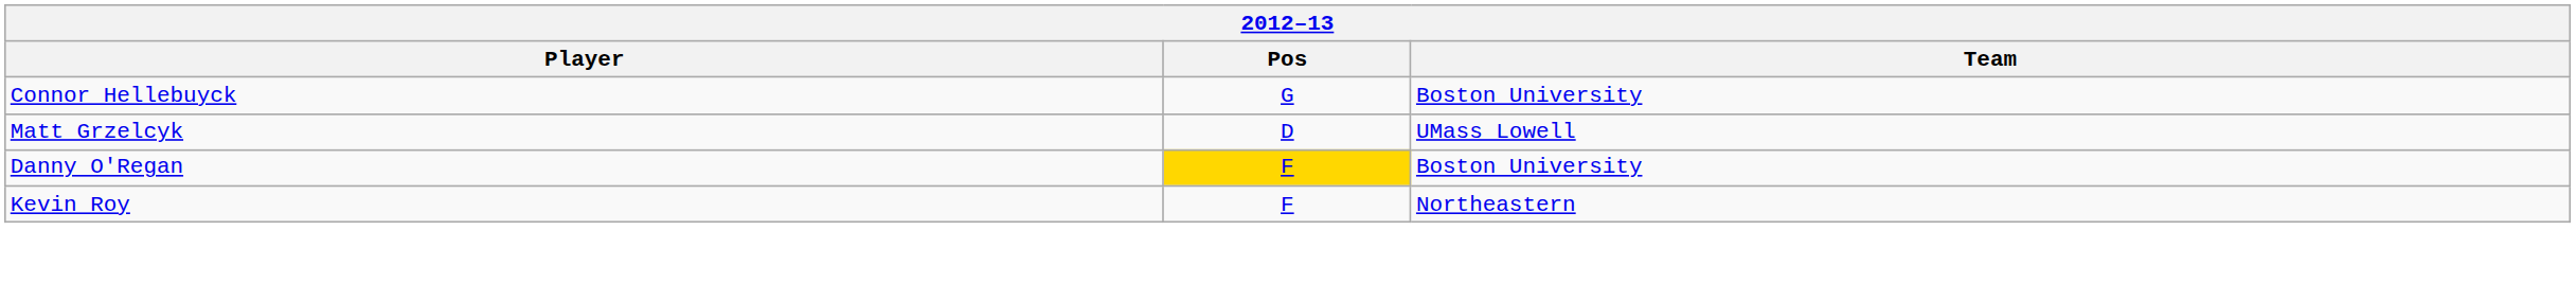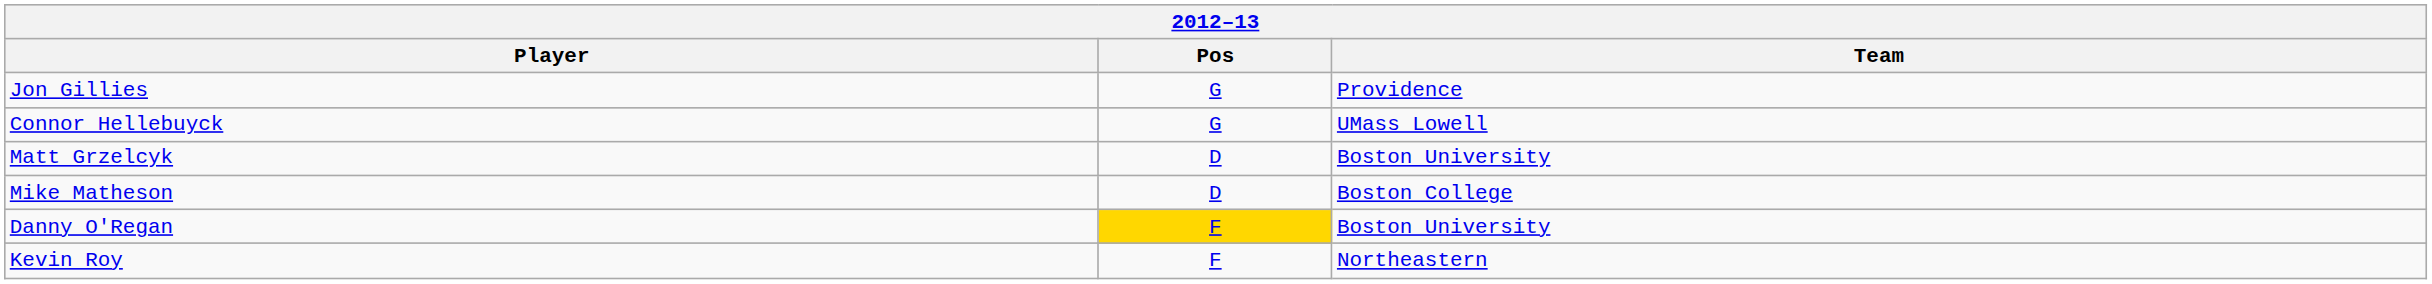+ row: Jon Gillies | G | Providence
Connor Hellebuyck | Team: Boston University -> UMass Lowell
Matt Grzelcyk | Team: UMass Lowell -> Boston University
+ row: Mike Matheson | D | Boston College
